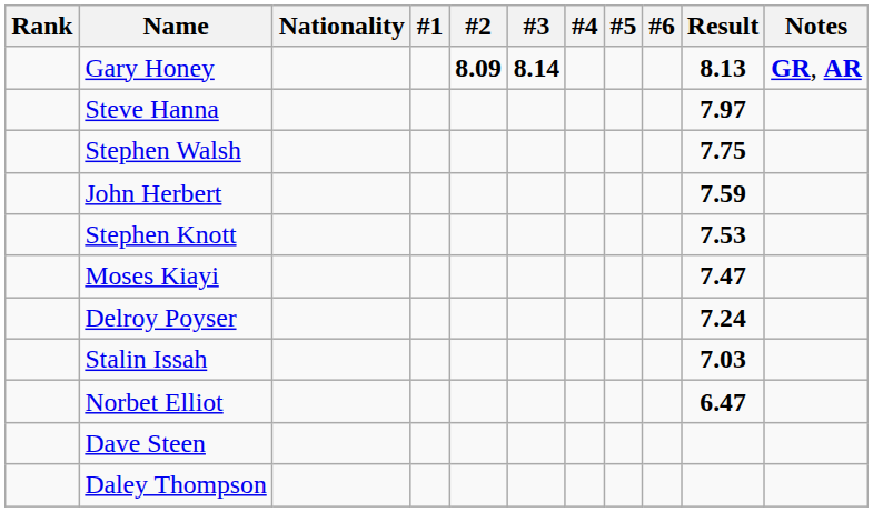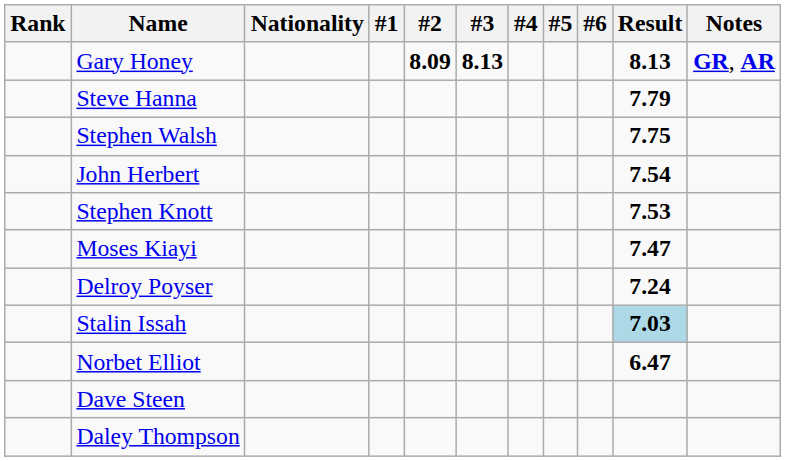Gary Honey | #3: 8.14 -> 8.13
Steve Hanna | Result: 7.97 -> 7.79
John Herbert | Result: 7.59 -> 7.54
Stalin Issah | Result: no background -> lightblue background
